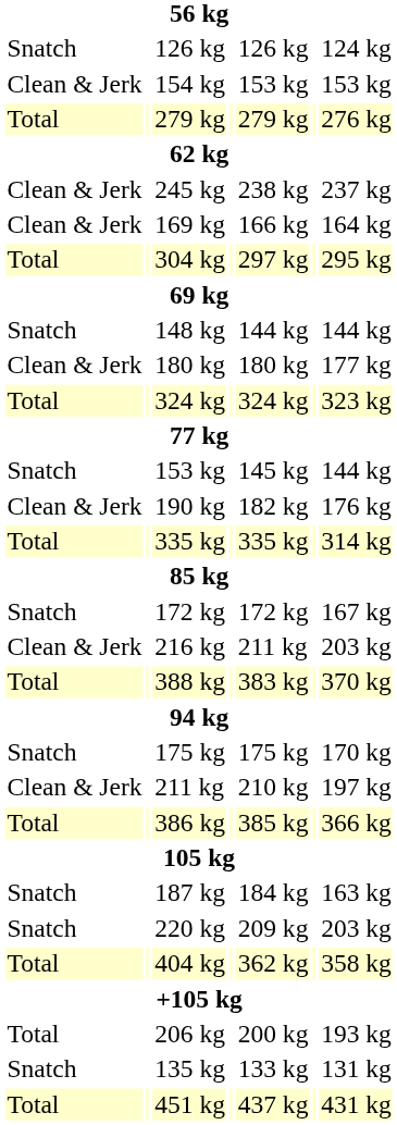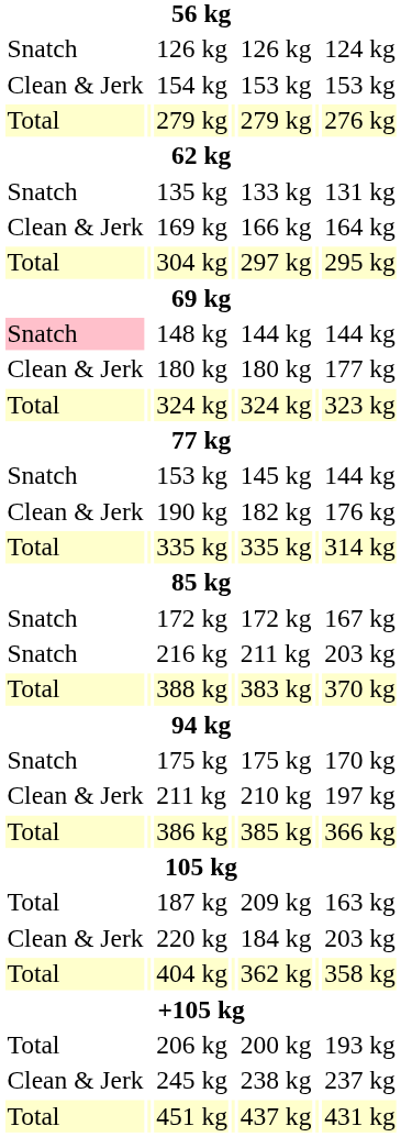rows swapped: 135 kg <-> 245 kg
148 kg | column 1: no background -> pink background
216 kg | column 1: Clean & Jerk -> Snatch
187 kg | column 1: Snatch -> Total
187 kg | column 5: 184 kg -> 209 kg
220 kg | column 1: Snatch -> Clean & Jerk
220 kg | column 5: 209 kg -> 184 kg
